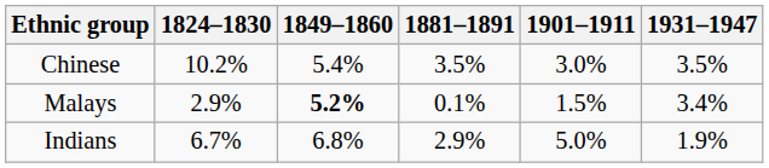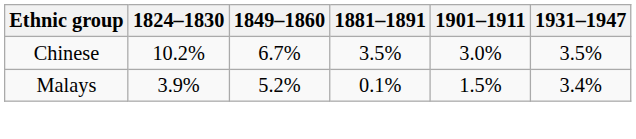Chinese | 1849–1860: 5.4% -> 6.7%
Malays | 1824–1830: 2.9% -> 3.9%
Malays | 1849–1860: bold -> normal
- row: Indians | 6.7% | 6.8% | 2.9% | 5.0% | 1.9%
